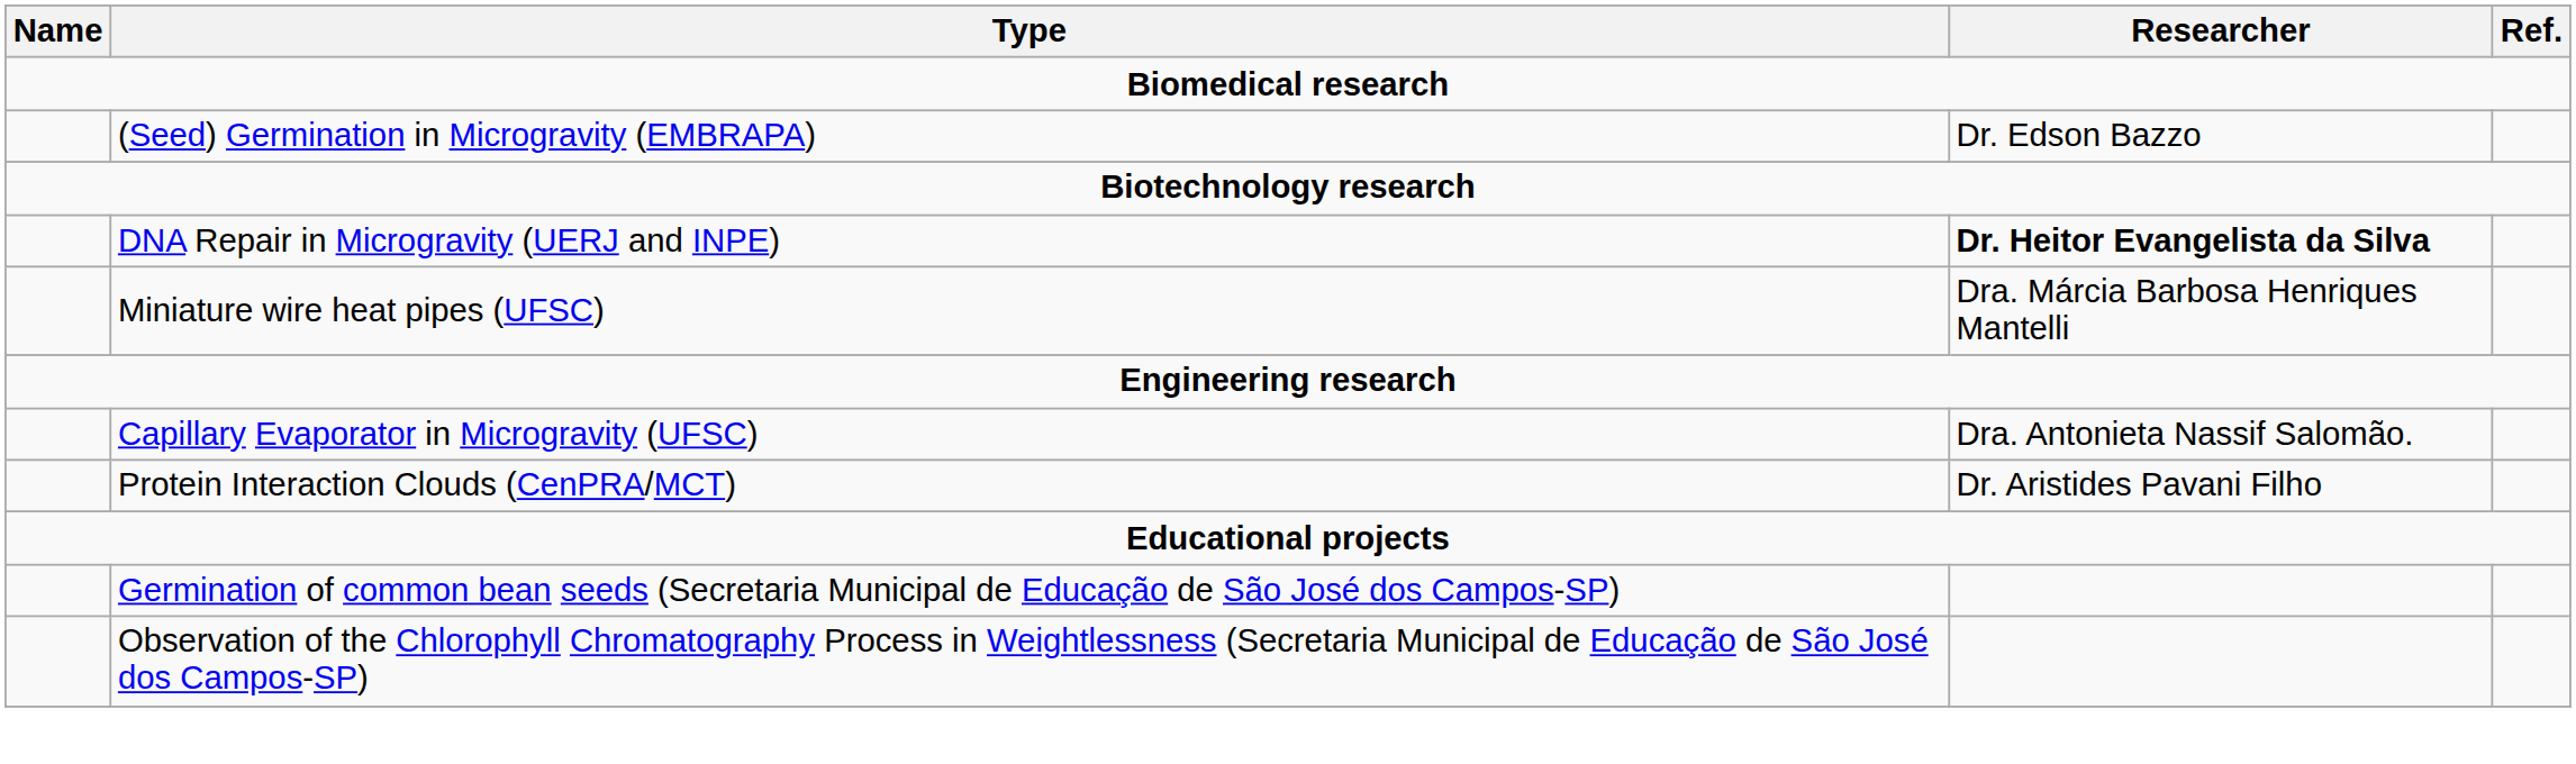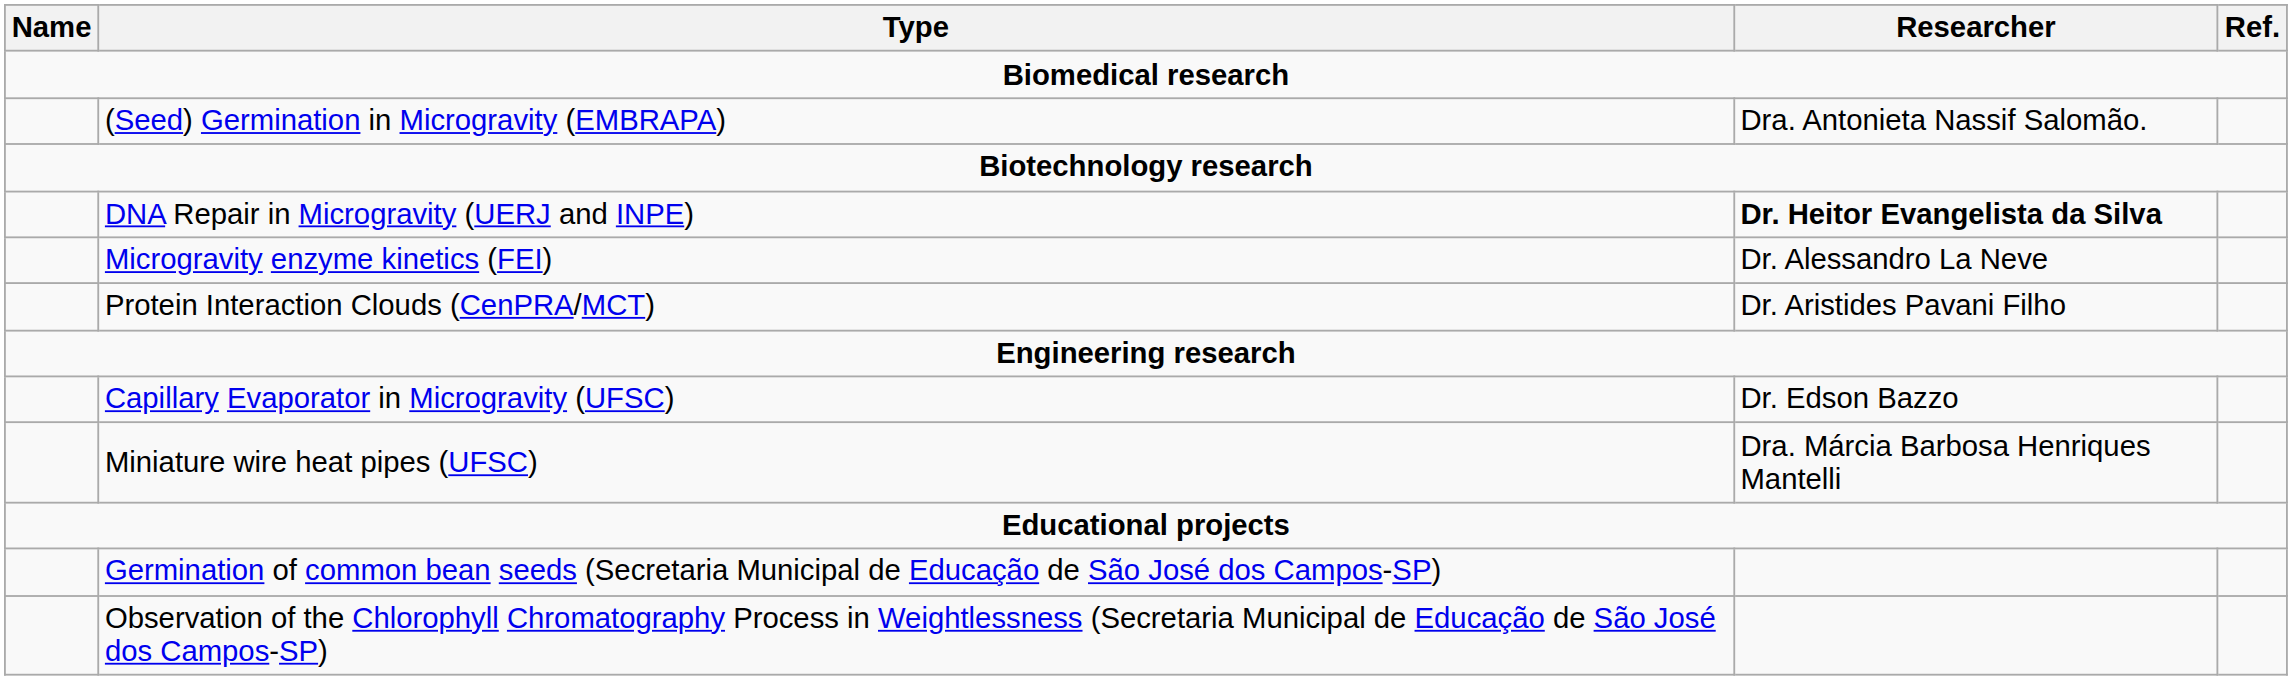(Seed) Germination in Microgravity (EMBRAPA) | Researcher: Dr. Edson Bazzo -> Dra. Antonieta Nassif Salomão.
+ row: Microgravity enzyme kinetics (FEI) | Dr. Alessandro La Neve
rows swapped: Protein Interaction Clouds (CenPRA/MCT) <-> Miniature wire heat pipes (UFSC)
Capillary Evaporator in Microgravity (UFSC) | Researcher: Dra. Antonieta Nassif Salomão. -> Dr. Edson Bazzo
